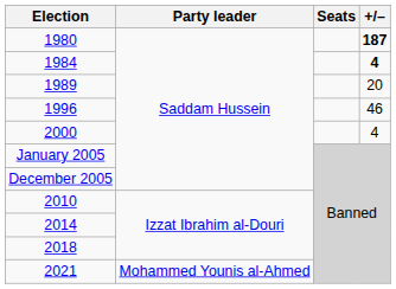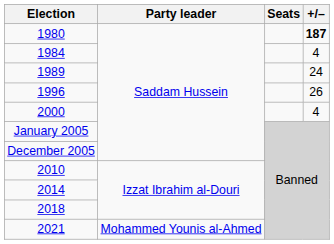1984 | +/–: bold -> normal
1989 | +/–: 20 -> 24
1996 | +/–: 46 -> 26
